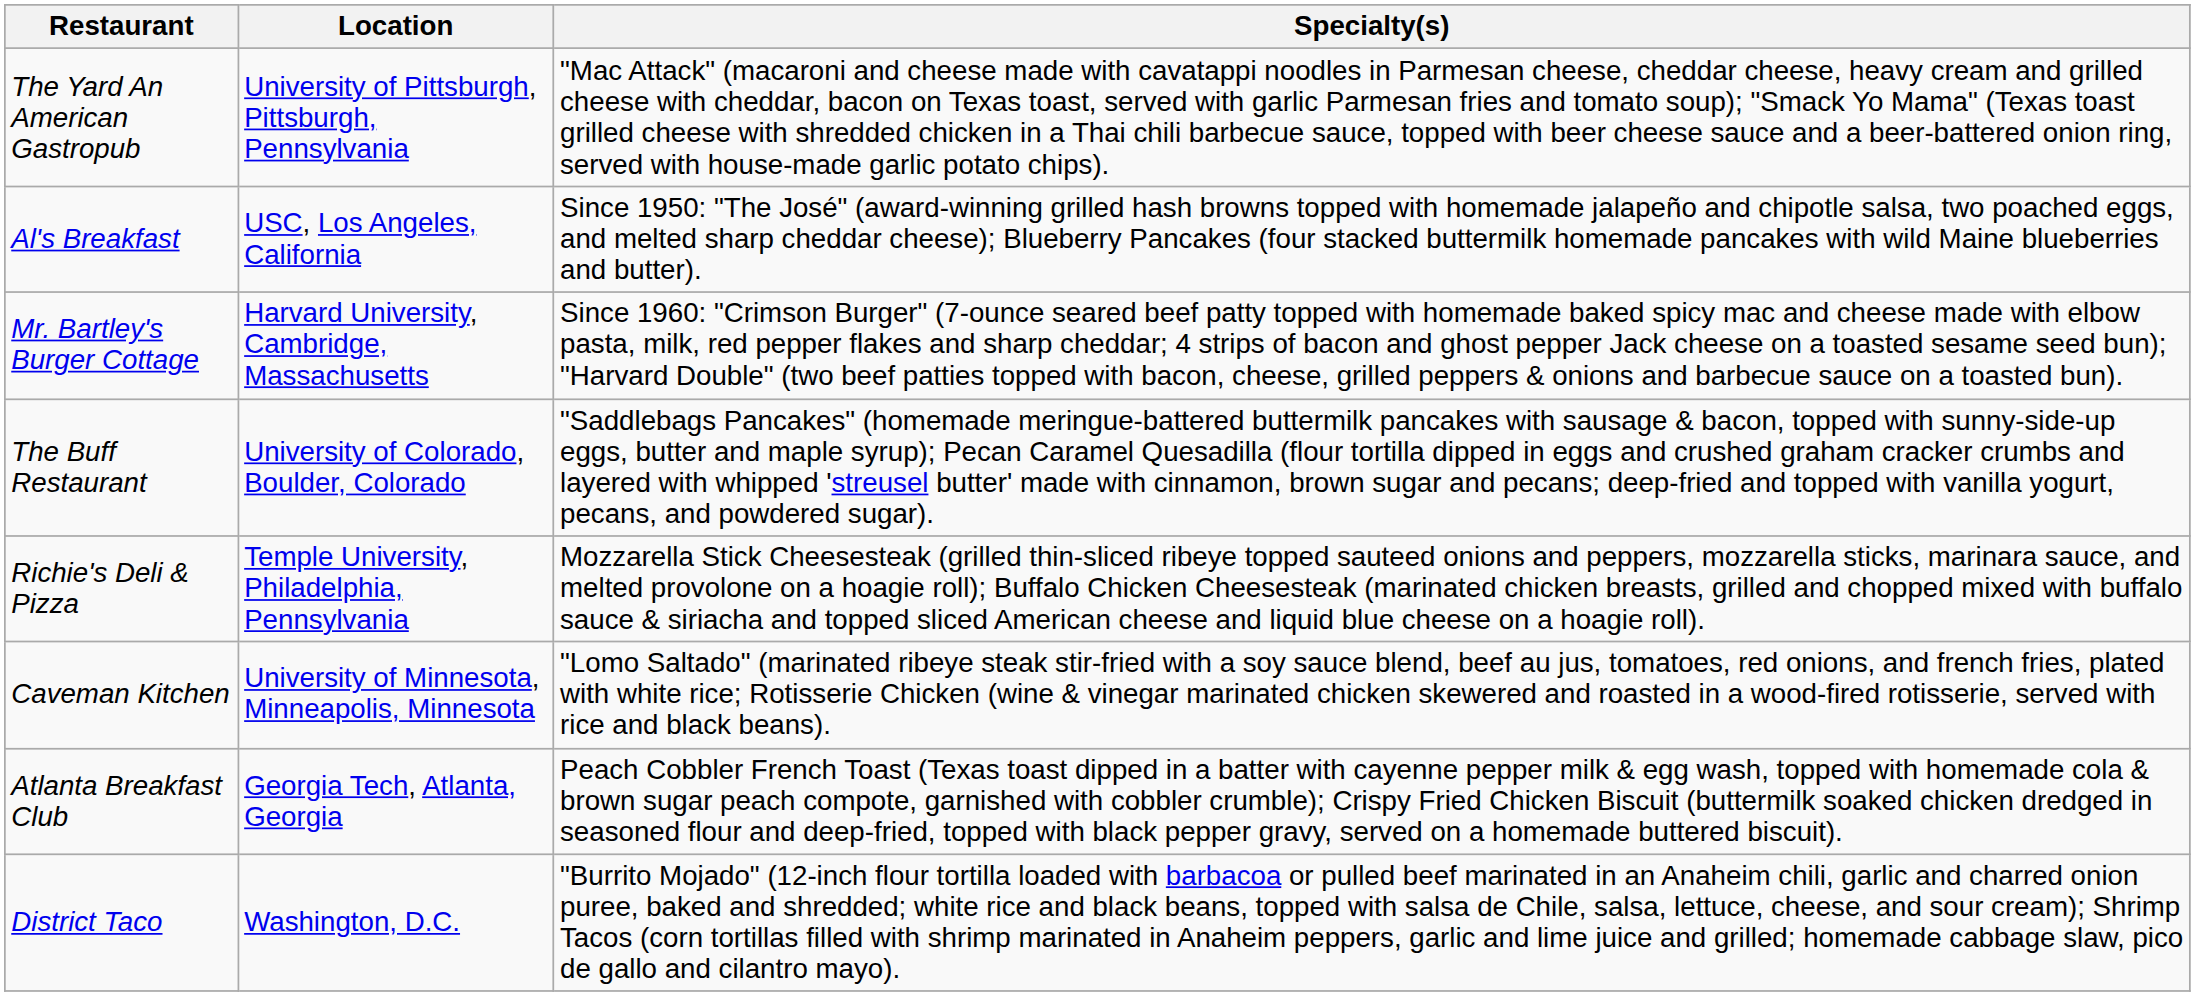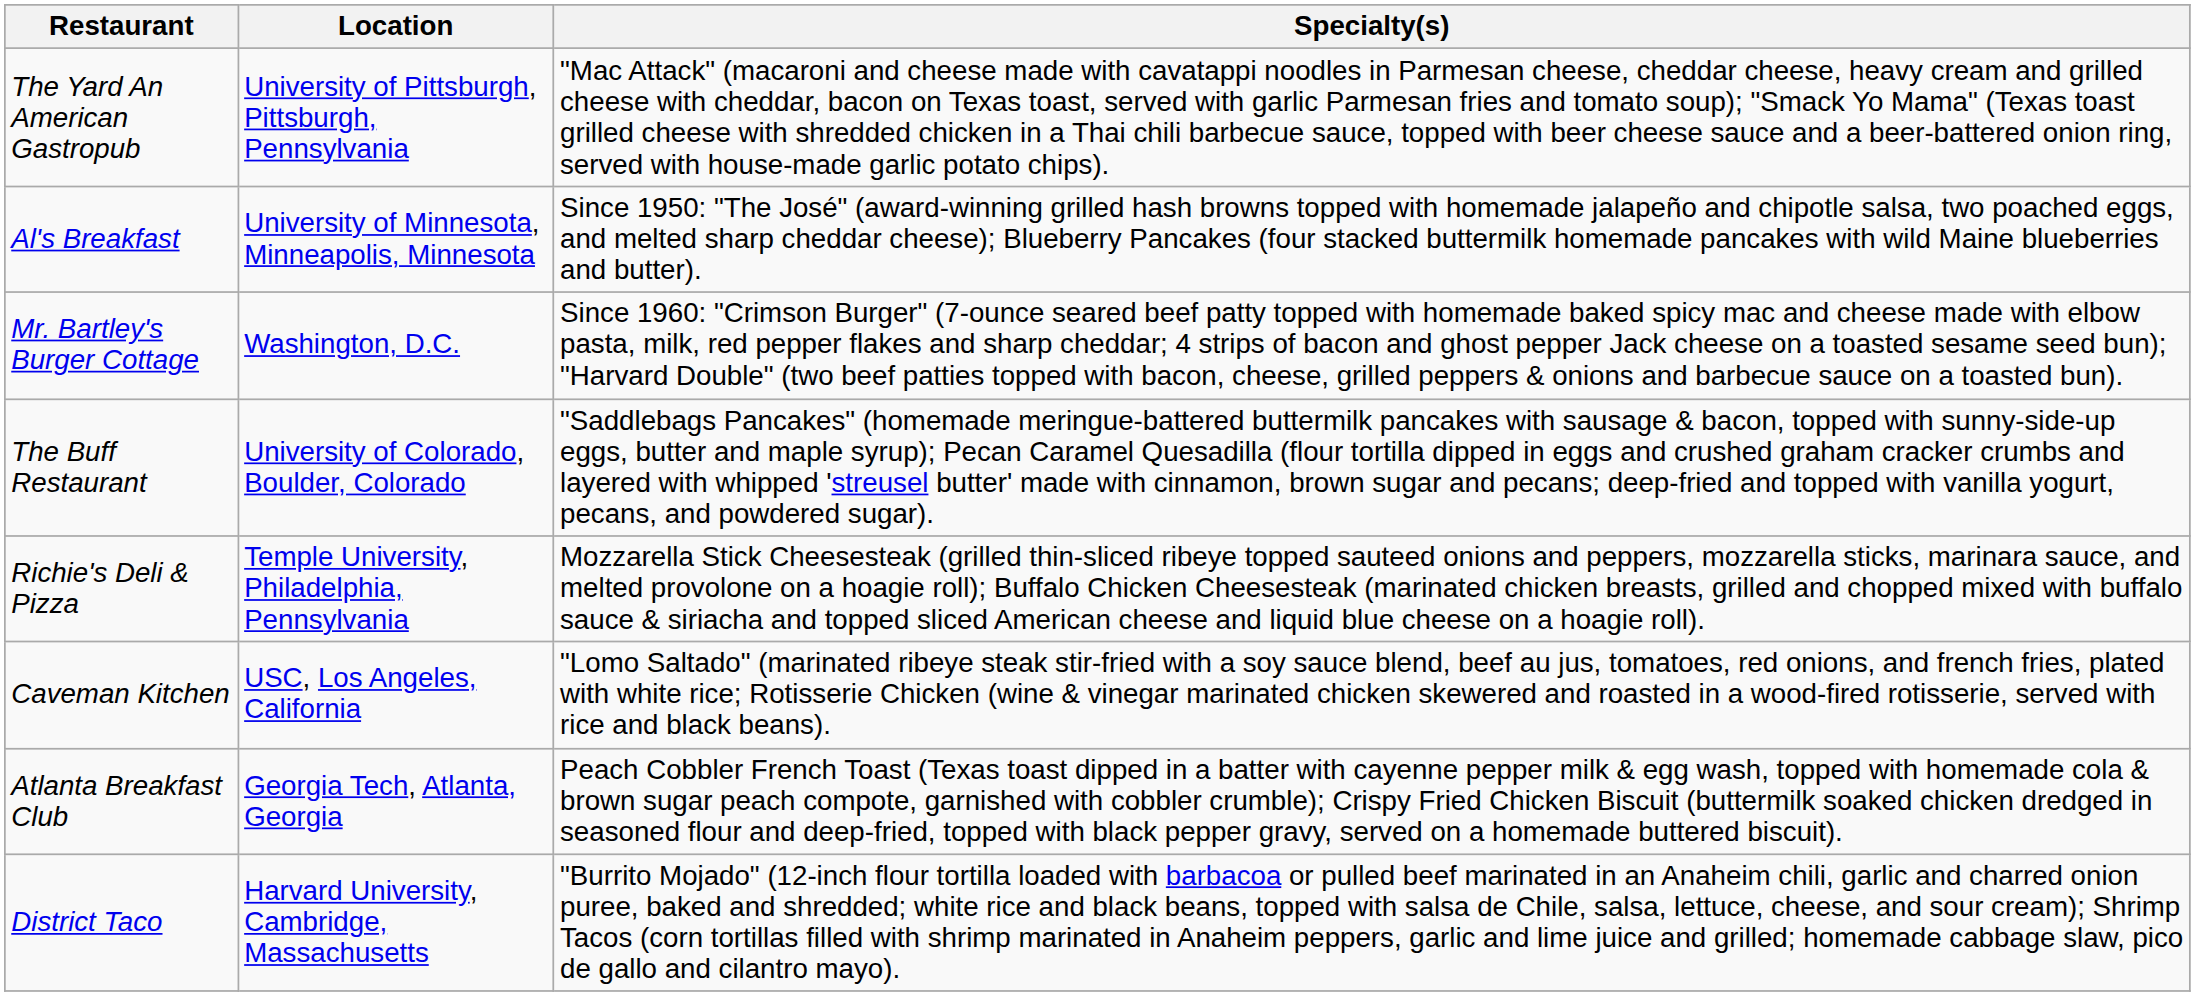Al's Breakfast | Location: USC, Los Angeles, California -> University of Minnesota, Minneapolis, Minnesota
Mr. Bartley's Burger Cottage | Location: Harvard University, Cambridge, Massachusetts -> Washington, D.C.
Caveman Kitchen | Location: University of Minnesota, Minneapolis, Minnesota -> USC, Los Angeles, California
District Taco | Location: Washington, D.C. -> Harvard University, Cambridge, Massachusetts
